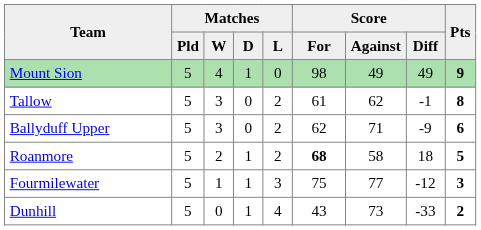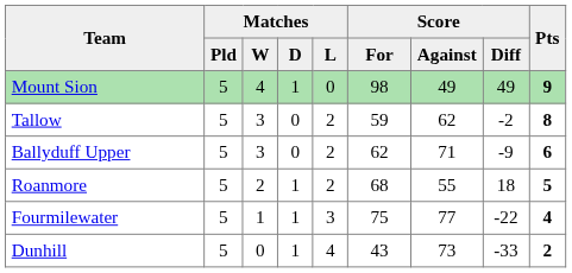Tallow | Score / For: 61 -> 59
Tallow | Score / Diff: -1 -> -2
Roanmore | Score / For: bold -> normal
Roanmore | Score / Against: 58 -> 55
Fourmilewater | Score / Diff: -12 -> -22
Fourmilewater | Pts: 3 -> 4
